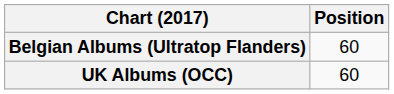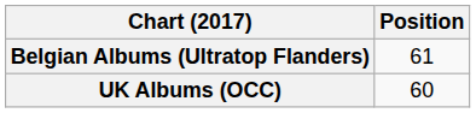Belgian Albums (Ultratop Flanders) | Position: 60 -> 61
